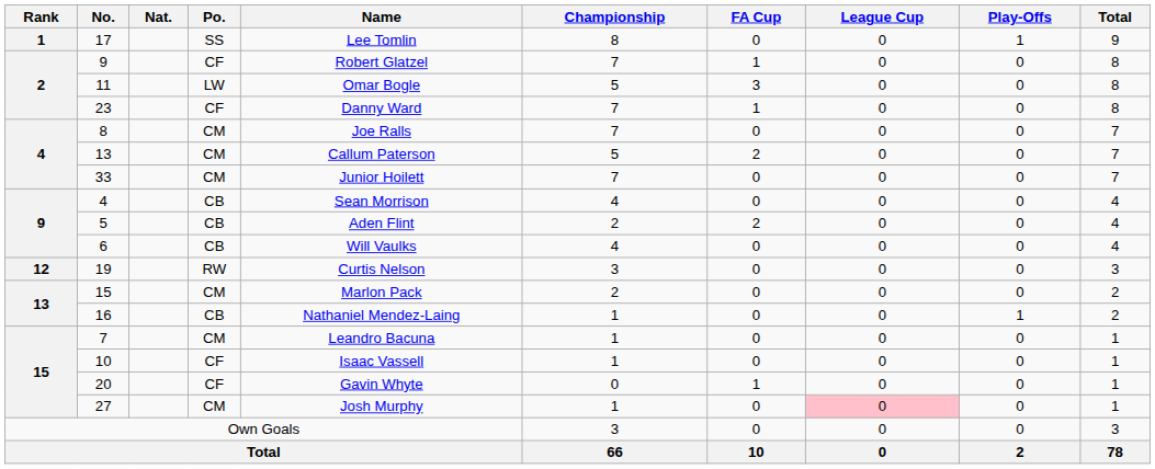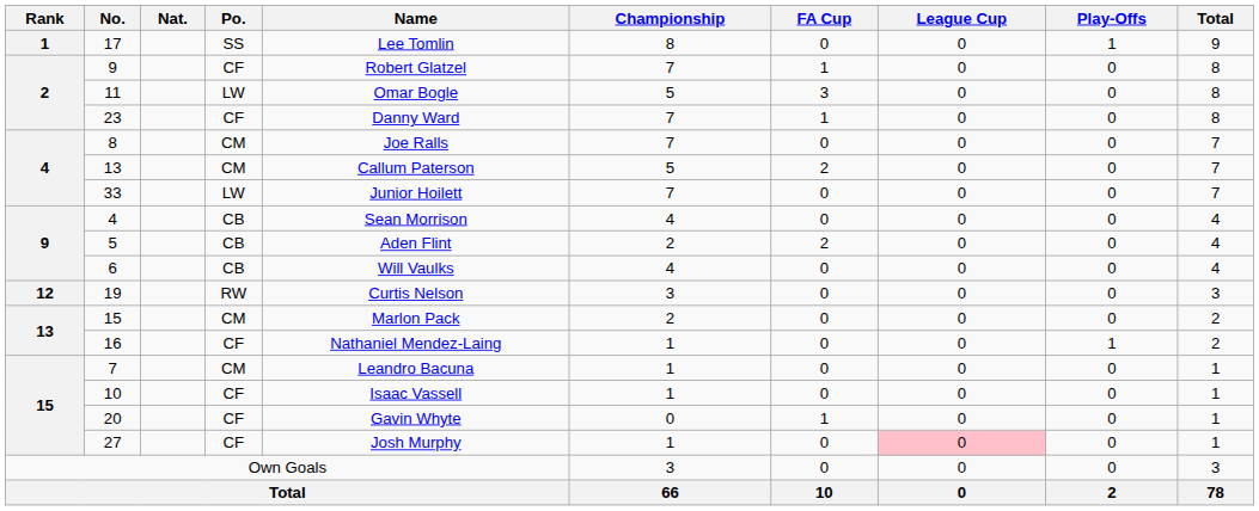33 | Po.: CM -> LW
16 | Po.: CB -> CF
27 | Po.: CM -> CF
